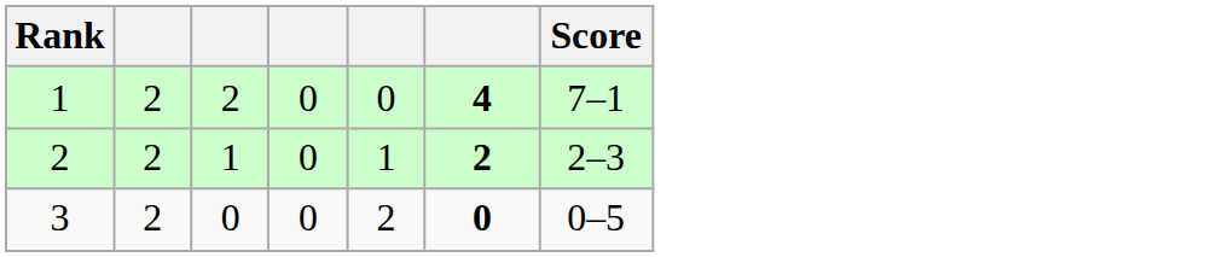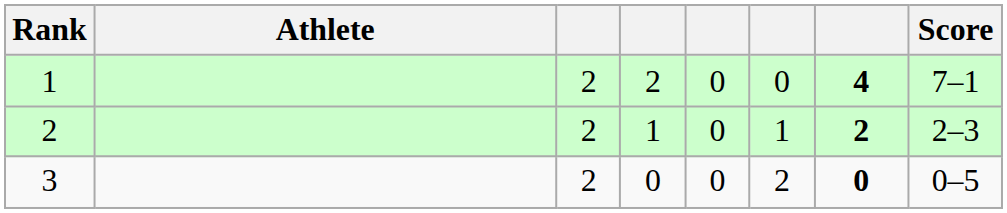+ column: Athlete
